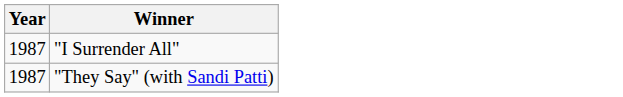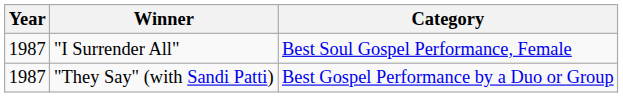+ column: Category | Best Soul Gospel Performance, Female | Best Gospel Performance by a Duo or Group
